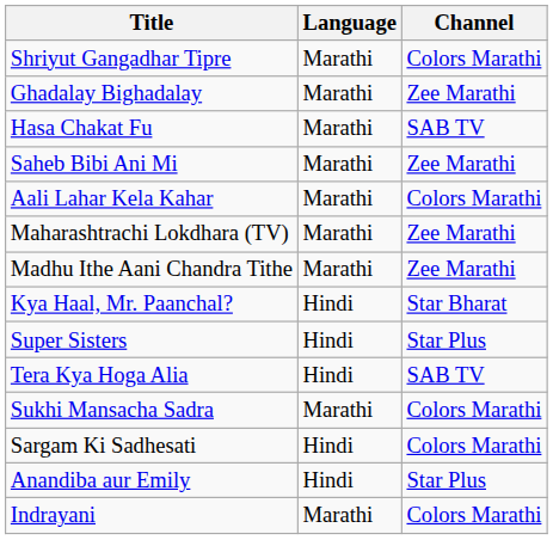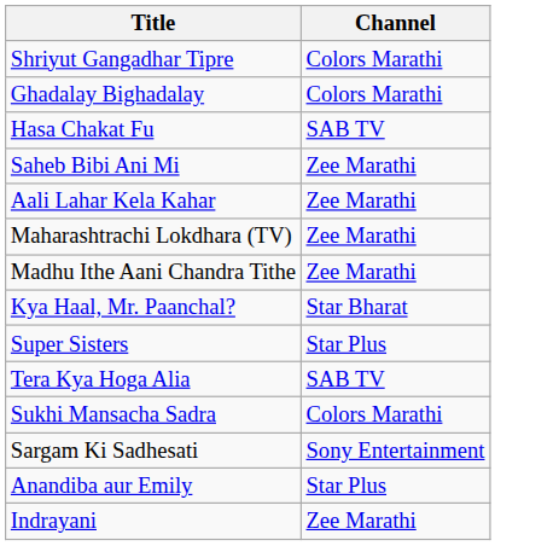- column: Language | Marathi | Marathi | Marathi | Marathi | Marathi | Marathi | Marathi | Hindi | Hindi | Hindi | Marathi | Hindi | Hindi | Marathi
Ghadalay Bighadalay | Channel: Zee Marathi -> Colors Marathi
Aali Lahar Kela Kahar | Channel: Colors Marathi -> Zee Marathi
Sargam Ki Sadhesati | Channel: Colors Marathi -> Sony Entertainment
Indrayani | Channel: Colors Marathi -> Zee Marathi
